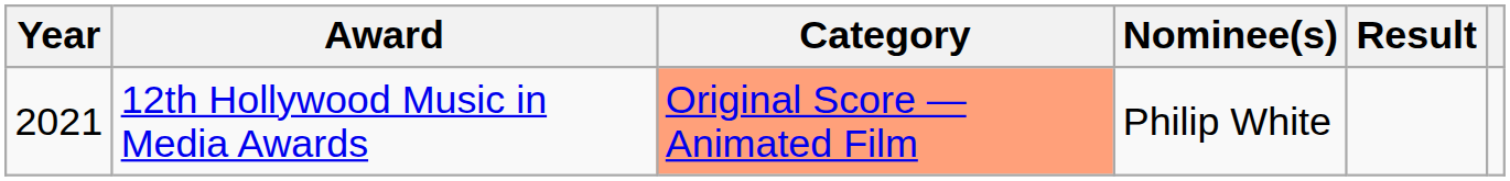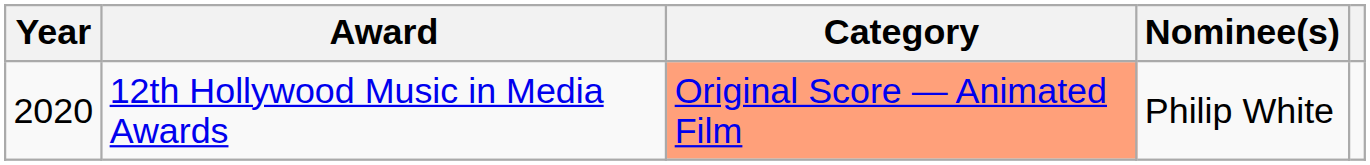- column: Result
12th Hollywood Music in Media Awards | Year: 2021 -> 2020
